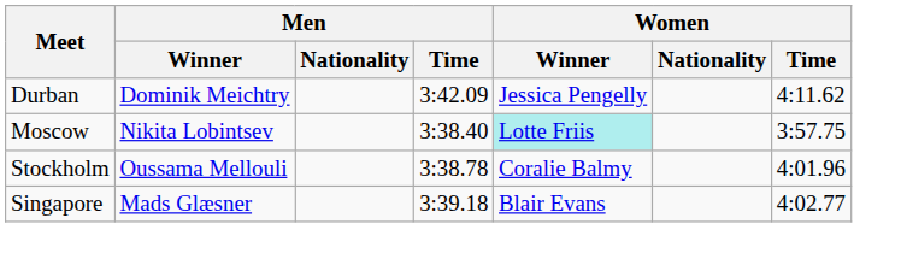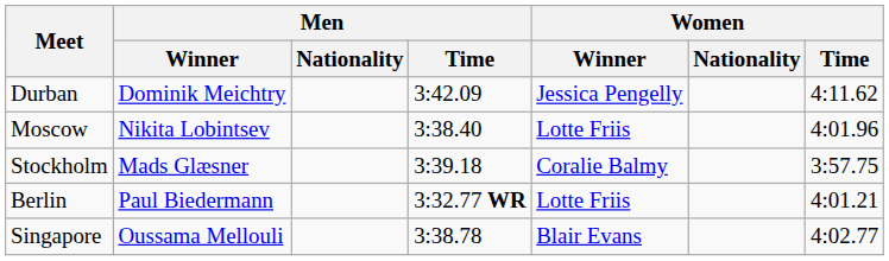Moscow | Women / Winner: paleturquoise background -> no background
Moscow | Women / Time: 3:57.75 -> 4:01.96
Stockholm | Men / Winner: Oussama Mellouli -> Mads Glæsner
Stockholm | Men / Time: 3:38.78 -> 3:39.18
Stockholm | Women / Time: 4:01.96 -> 3:57.75
+ row: Berlin | Paul Biedermann | 3:32.77 WR | Lotte Friis | 4:01.21
Singapore | Men / Winner: Mads Glæsner -> Oussama Mellouli
Singapore | Men / Time: 3:39.18 -> 3:38.78
